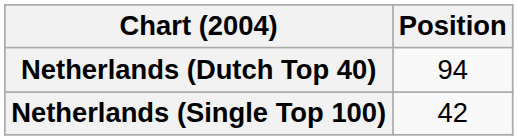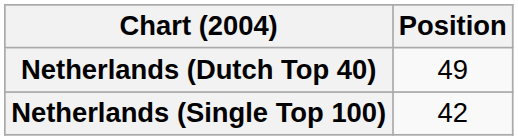Netherlands (Dutch Top 40) | Position: 94 -> 49
